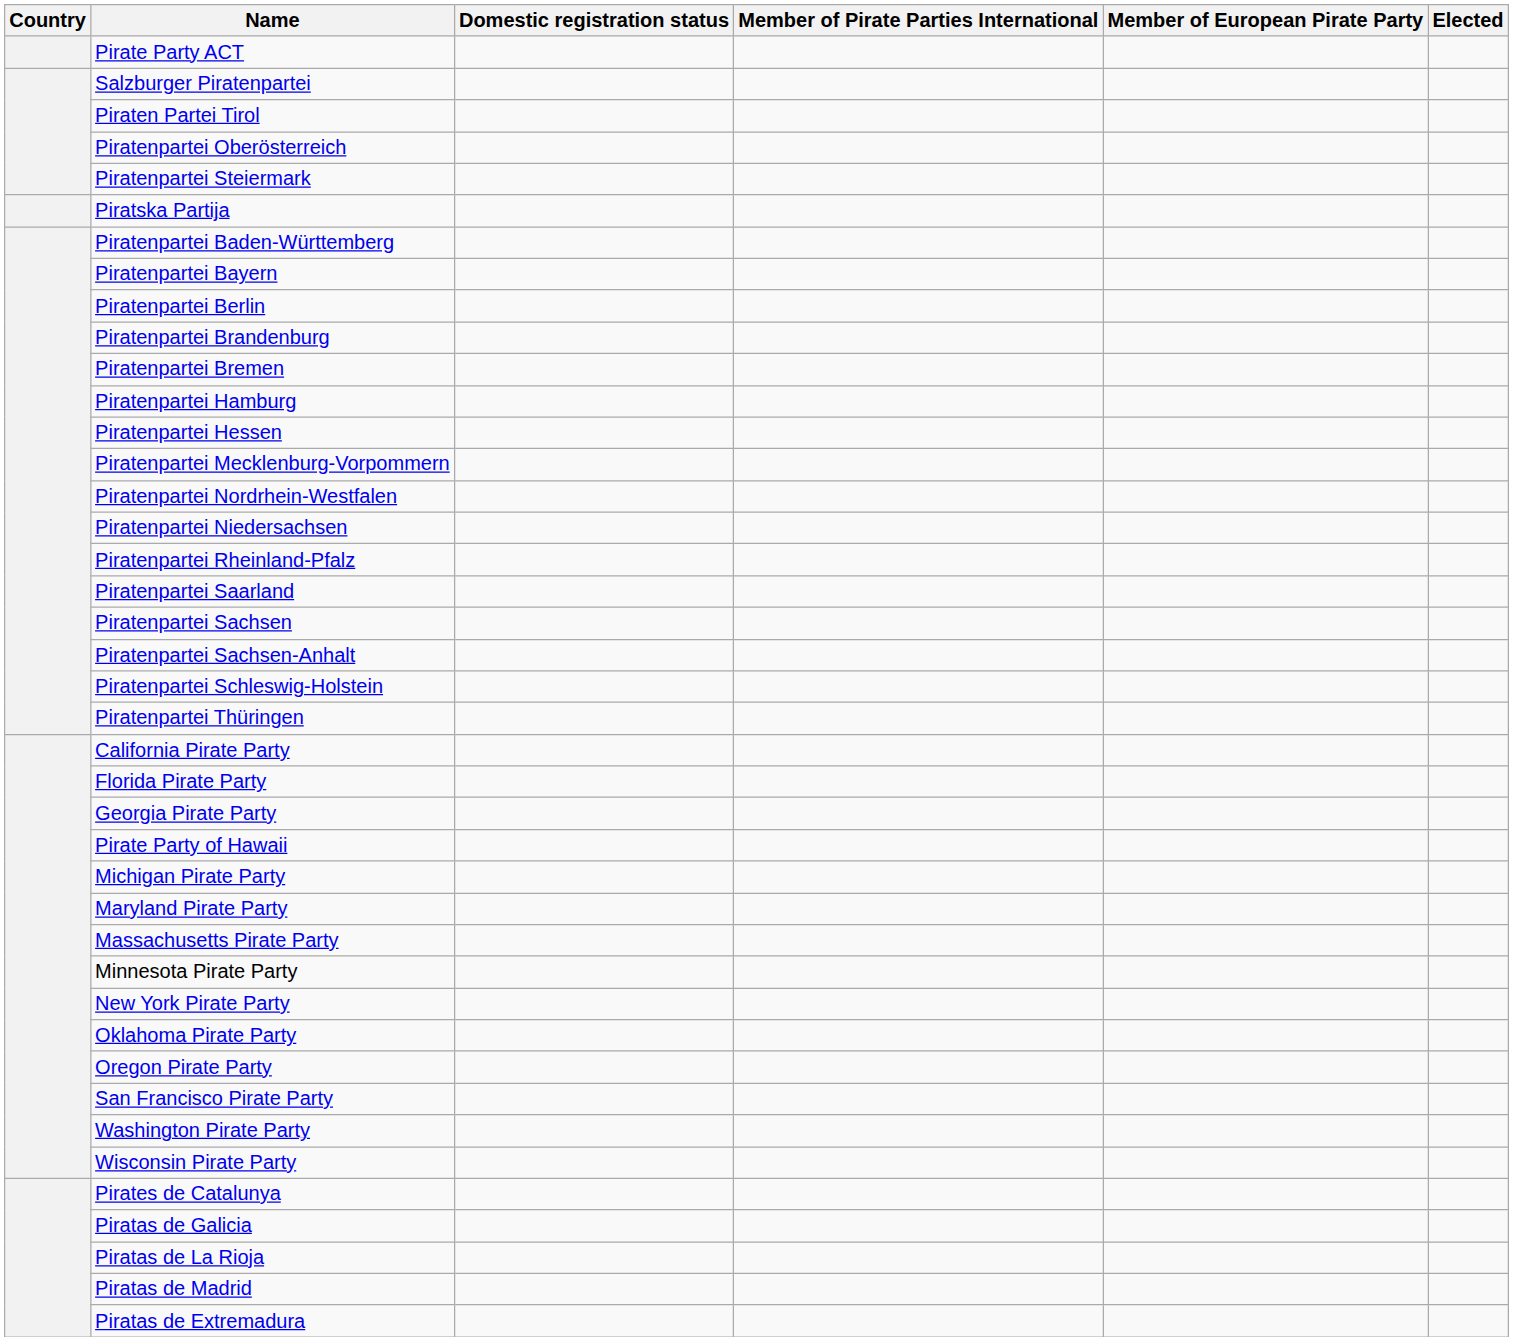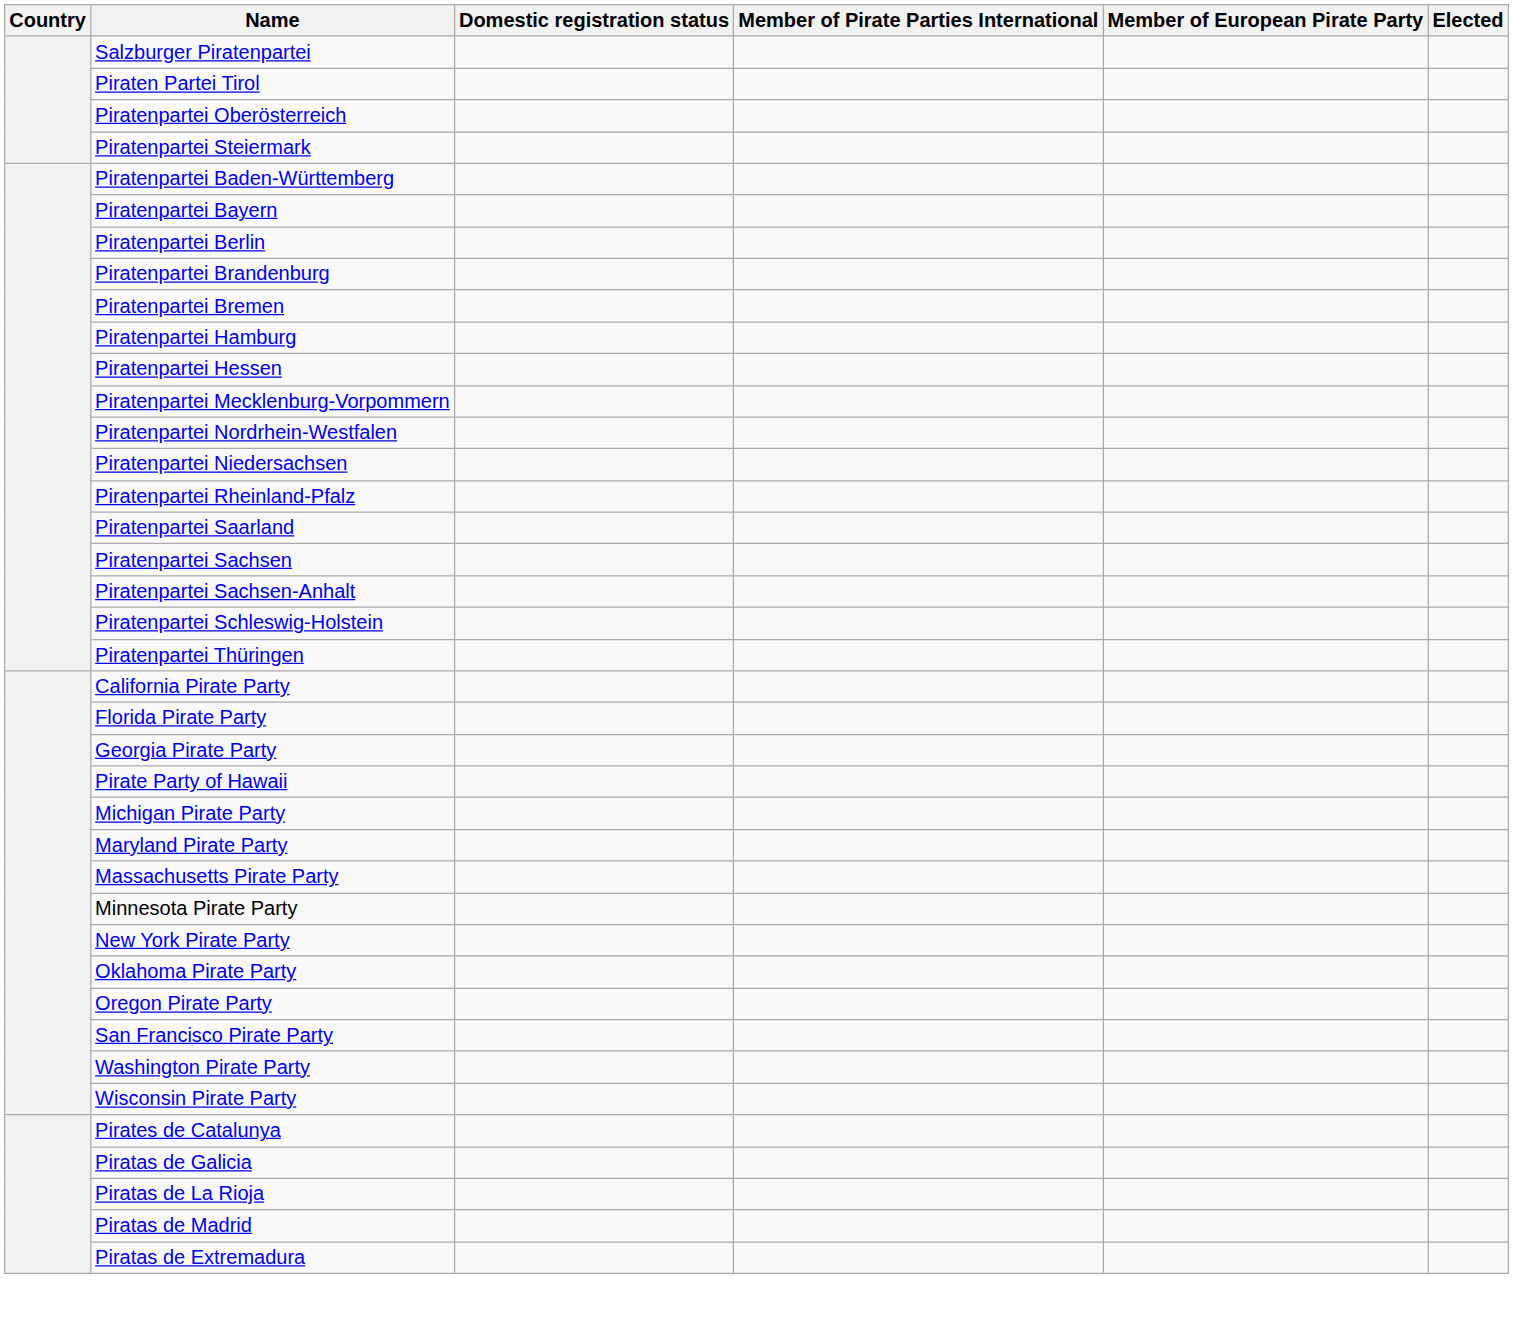- row: Pirate Party ACT
- row: Piratska Partija
